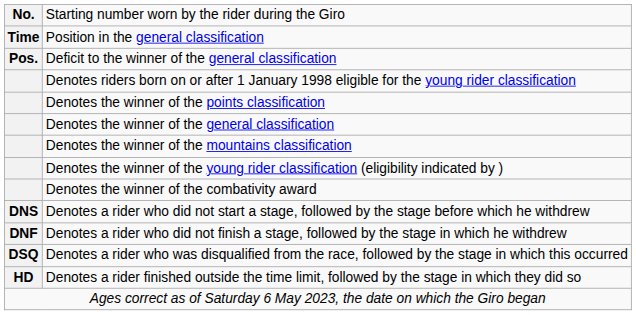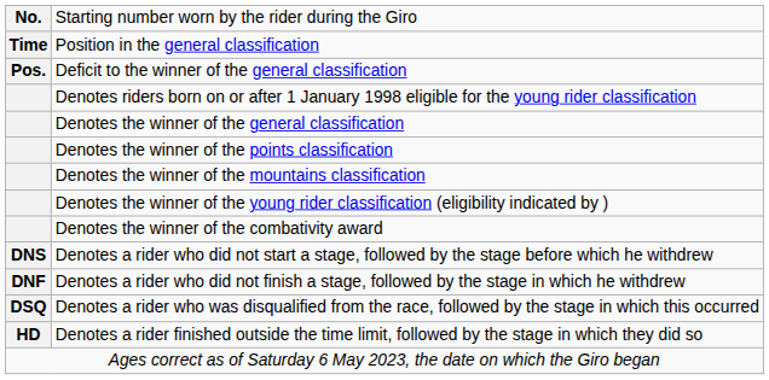rows swapped: Denotes the winner of the general classification <-> Denotes the winner of the points classification
